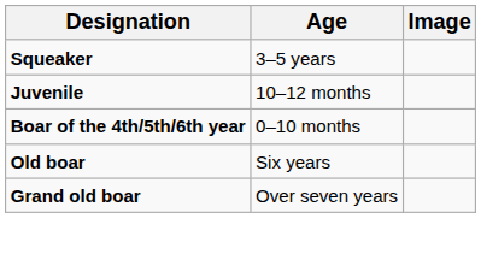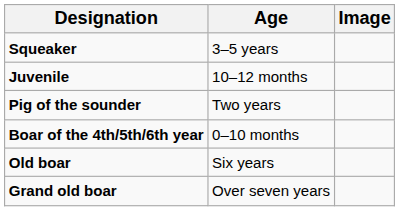+ row: Pig of the sounder | Two years
